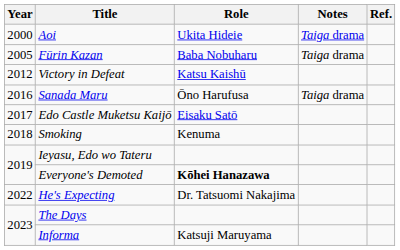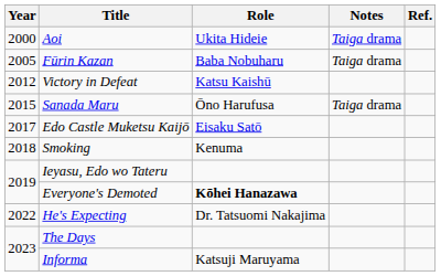Sanada Maru | Year: 2016 -> 2015
